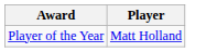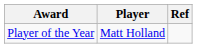+ column: Ref
